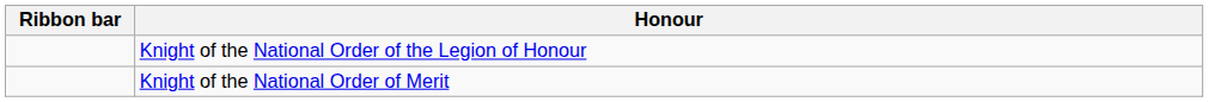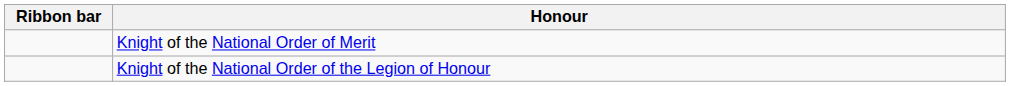rows swapped: Knight of the National Order of the Legion of Honour <-> Knight of the National Order of Merit
